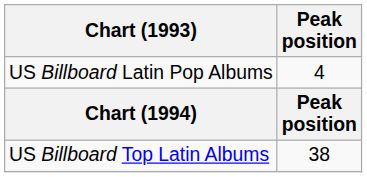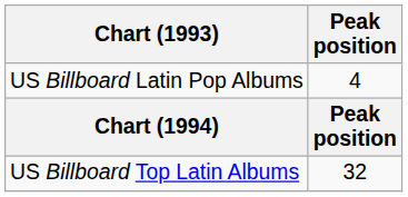US Billboard Top Latin Albums | Peak position: 38 -> 32
